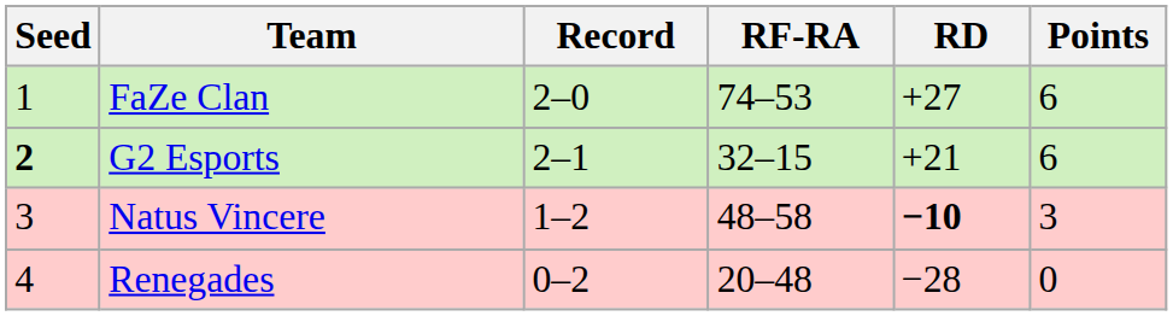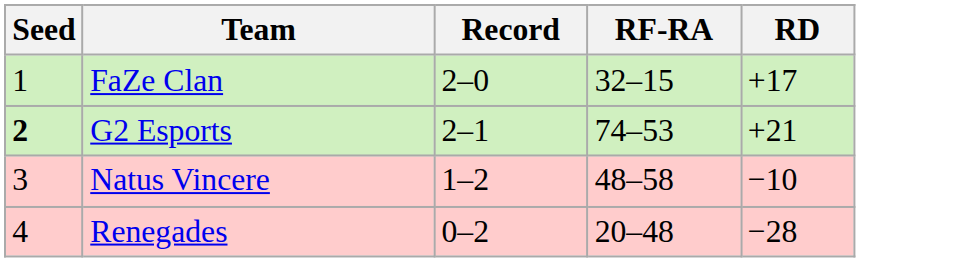- column: Points | 6 | 6 | 3 | 0
FaZe Clan | RF-RA: 74–53 -> 32–15
FaZe Clan | RD: +27 -> +17
G2 Esports | RF-RA: 32–15 -> 74–53
Natus Vincere | RD: bold -> normal
